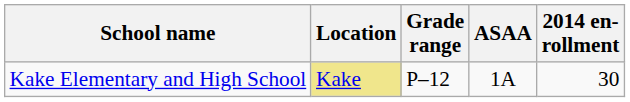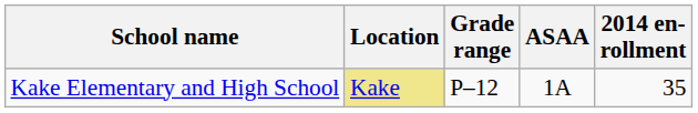Kake Elementary and High School | 2014 en- rollment: 30 -> 35
